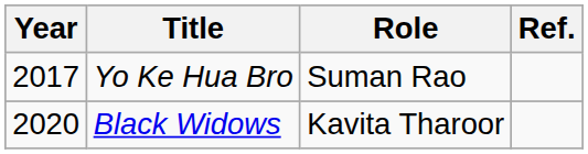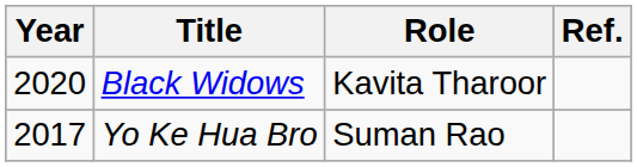rows swapped: Yo Ke Hua Bro <-> Black Widows
